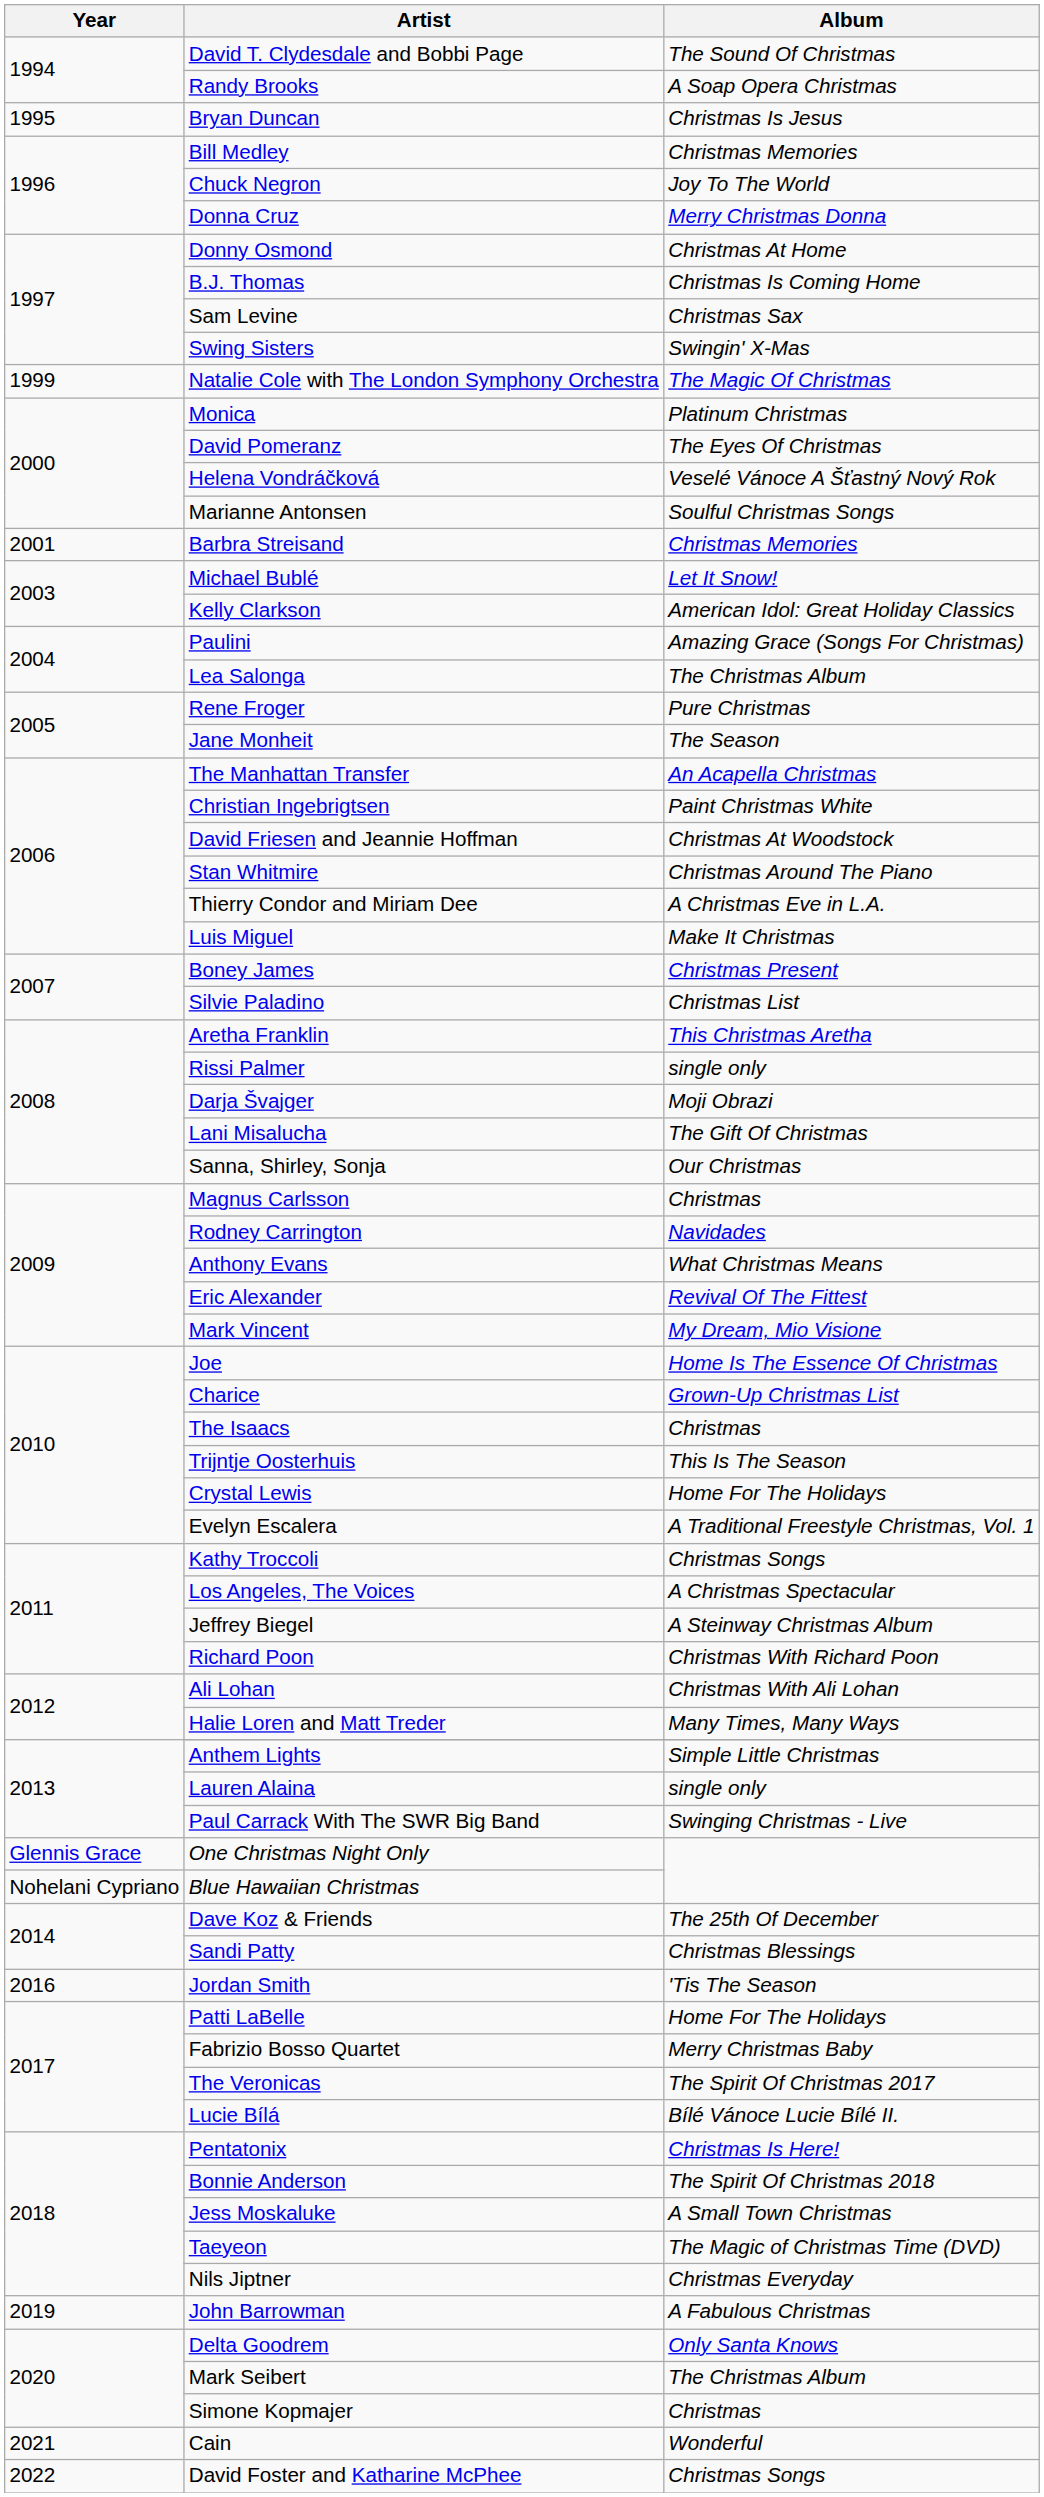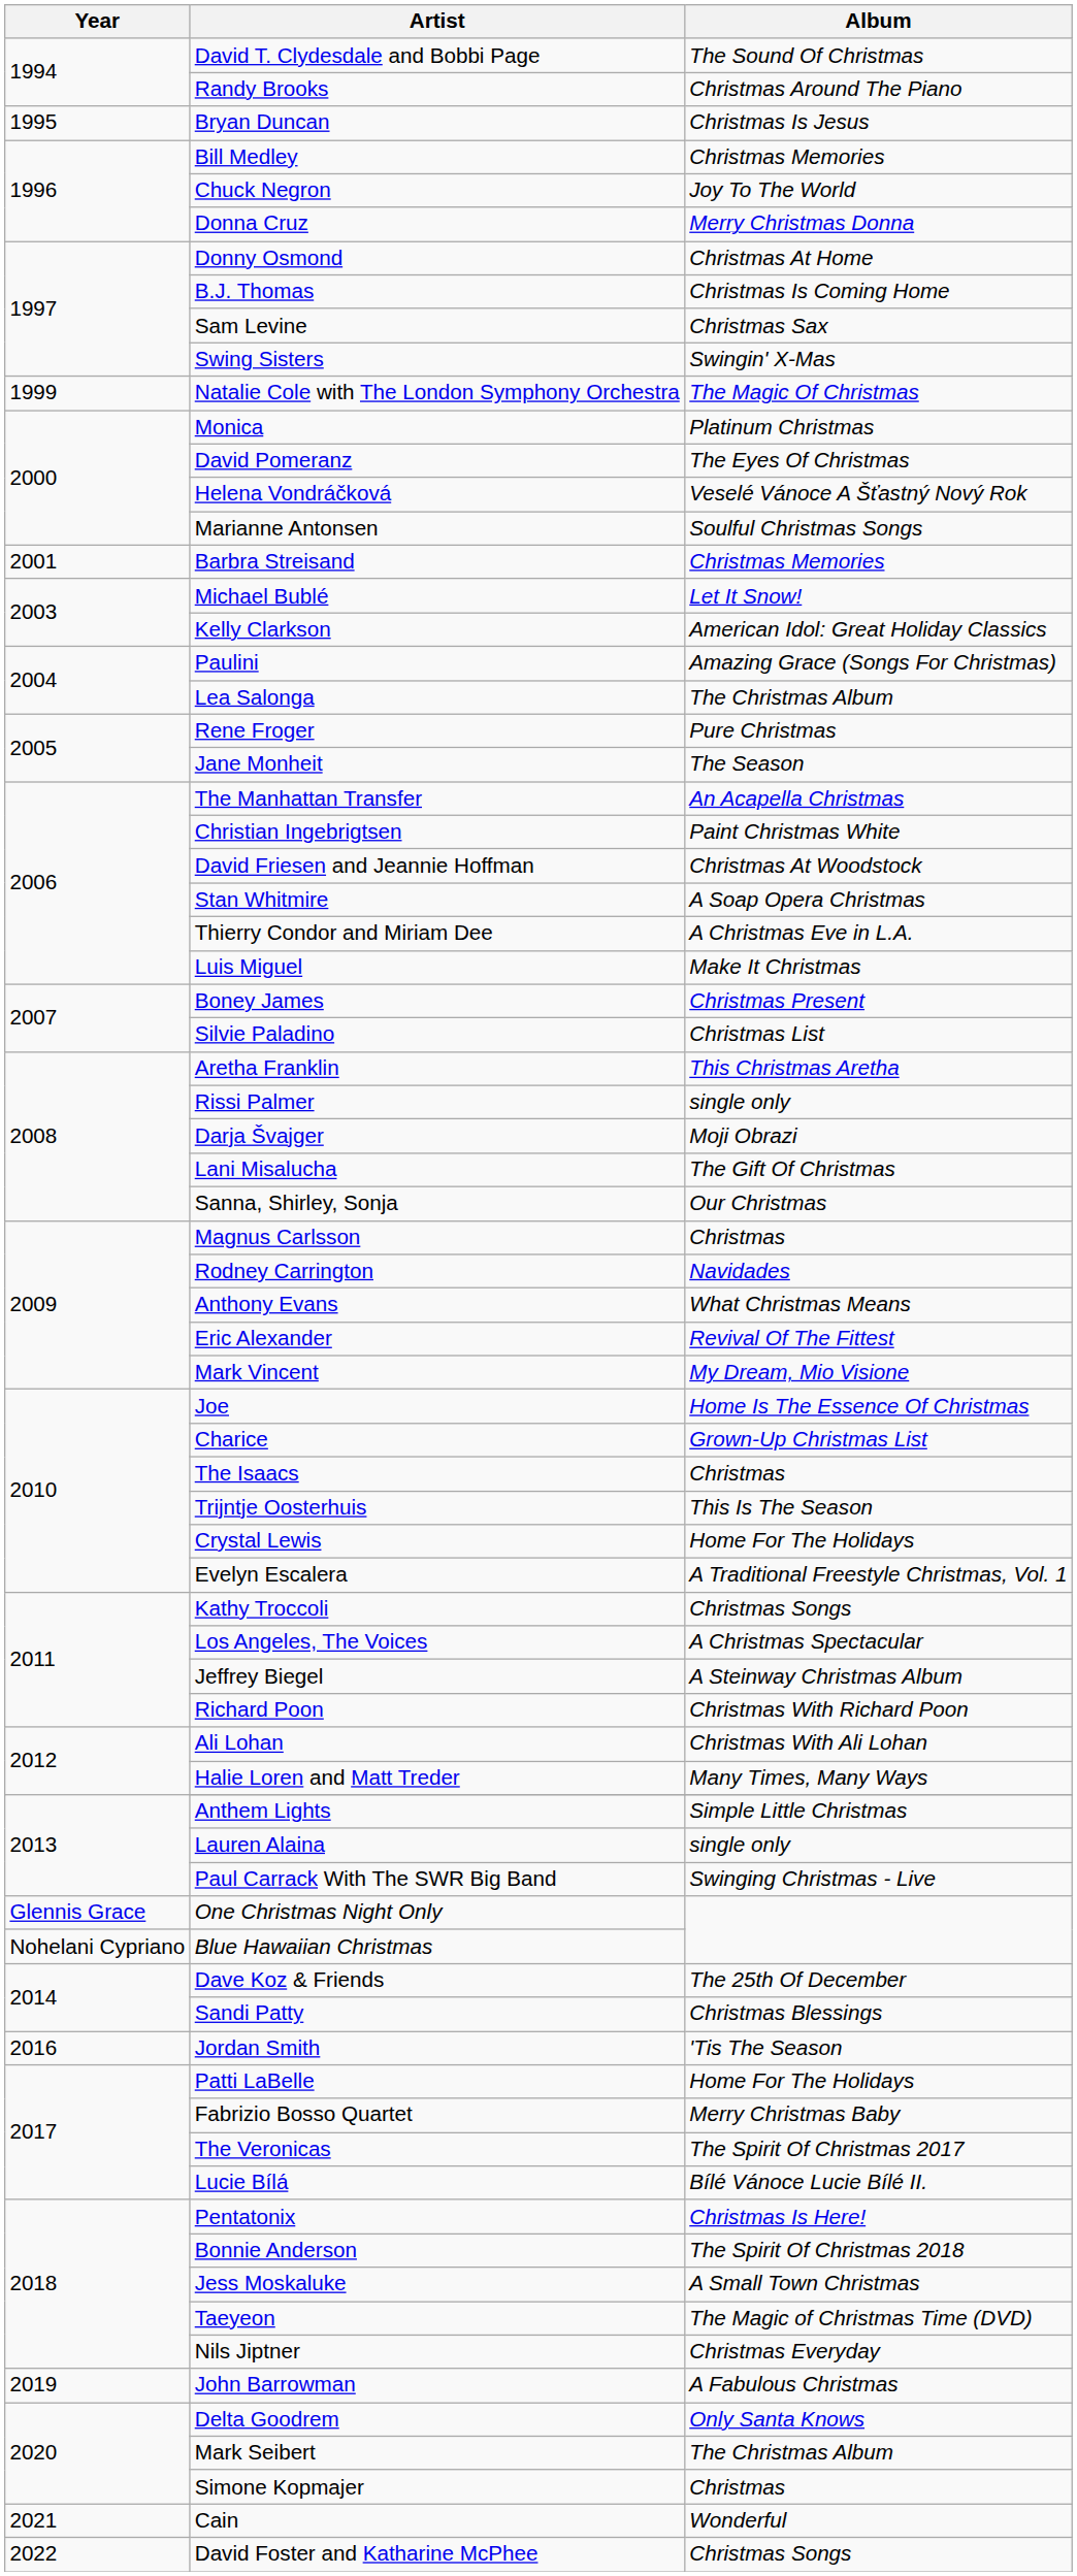Randy Brooks | Album: A Soap Opera Christmas -> Christmas Around The Piano
Stan Whitmire | Album: Christmas Around The Piano -> A Soap Opera Christmas
